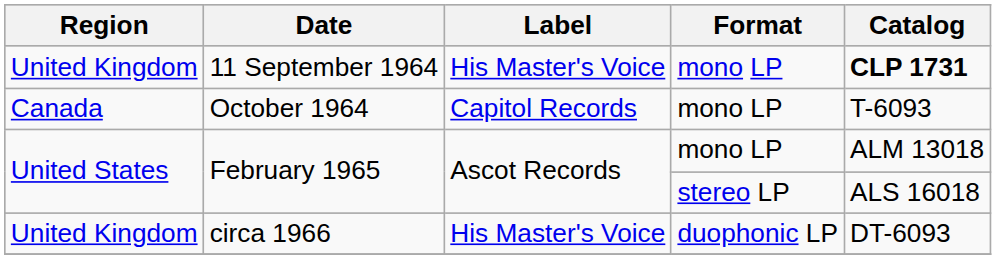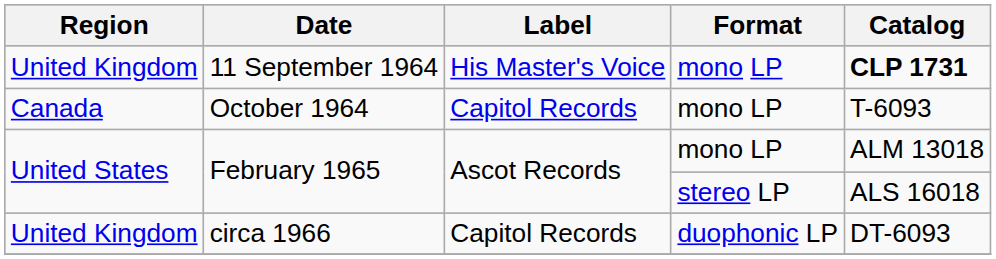circa 1966 | Label: His Master's Voice -> Capitol Records
